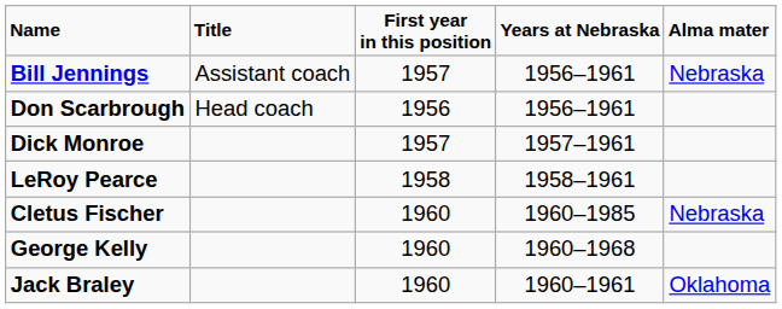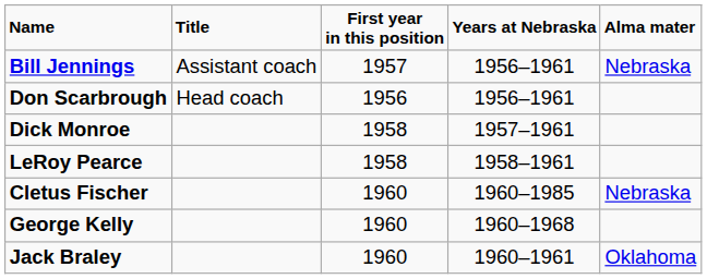Dick Monroe | First year in this position: 1957 -> 1958
